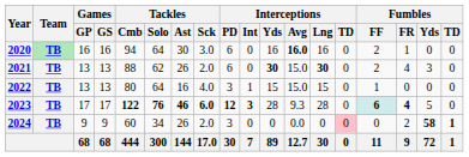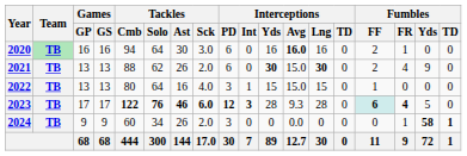2021 | Fumbles / Yds: 3 -> 9
2024 | Interceptions / TD: pink background -> no background
2024 | Fumbles / FR: 2 -> 1
